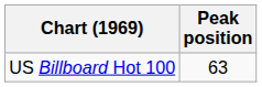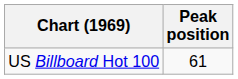US Billboard Hot 100 | Peak position: 63 -> 61
